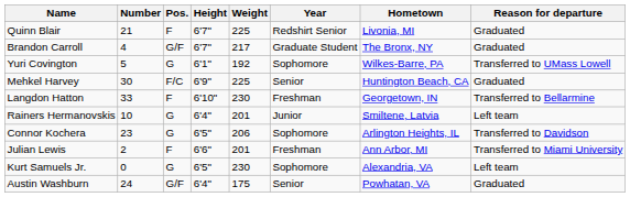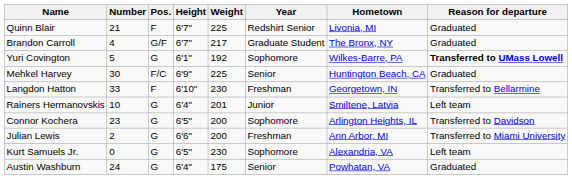Yuri Covington | Reason for departure: normal -> bold
Connor Kochera | Weight: 206 -> 200
Julian Lewis | Pos.: F -> G
Julian Lewis | Weight: 201 -> 200
Austin Washburn | Pos.: G/F -> G
